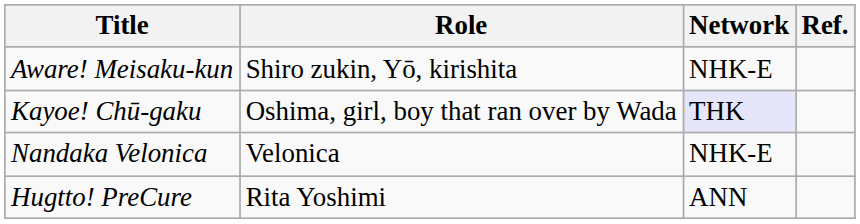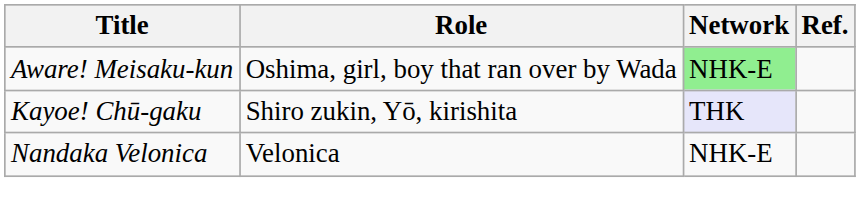Aware! Meisaku-kun | Role: Shiro zukin, Yō, kirishita -> Oshima, girl, boy that ran over by Wada
Aware! Meisaku-kun | Network: no background -> lightgreen background
Kayoe! Chū-gaku | Role: Oshima, girl, boy that ran over by Wada -> Shiro zukin, Yō, kirishita
- row: Hugtto! PreCure | Rita Yoshimi | ANN
